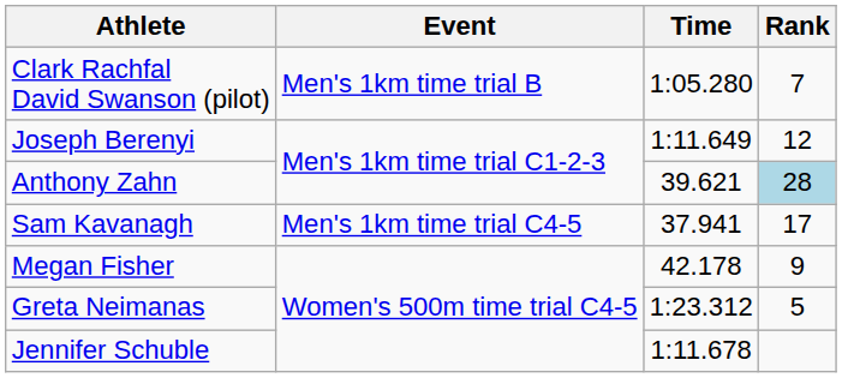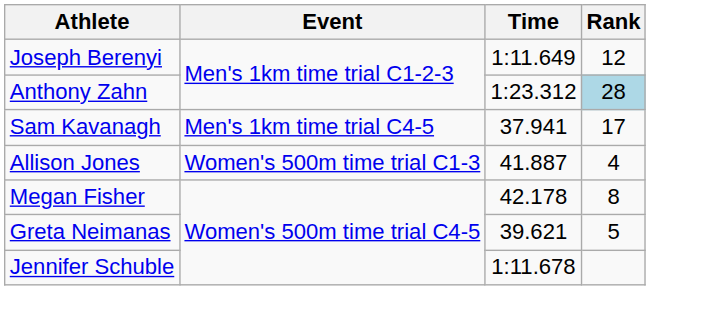- row: Clark Rachfal David Swanson (pilot) | Men's 1km time trial B | 1:05.280 | 7
Anthony Zahn | Time: 39.621 -> 1:23.312
+ row: Allison Jones | Women's 500m time trial C1-3 | 41.887 | 4
Megan Fisher | Rank: 9 -> 8
Greta Neimanas | Time: 1:23.312 -> 39.621
